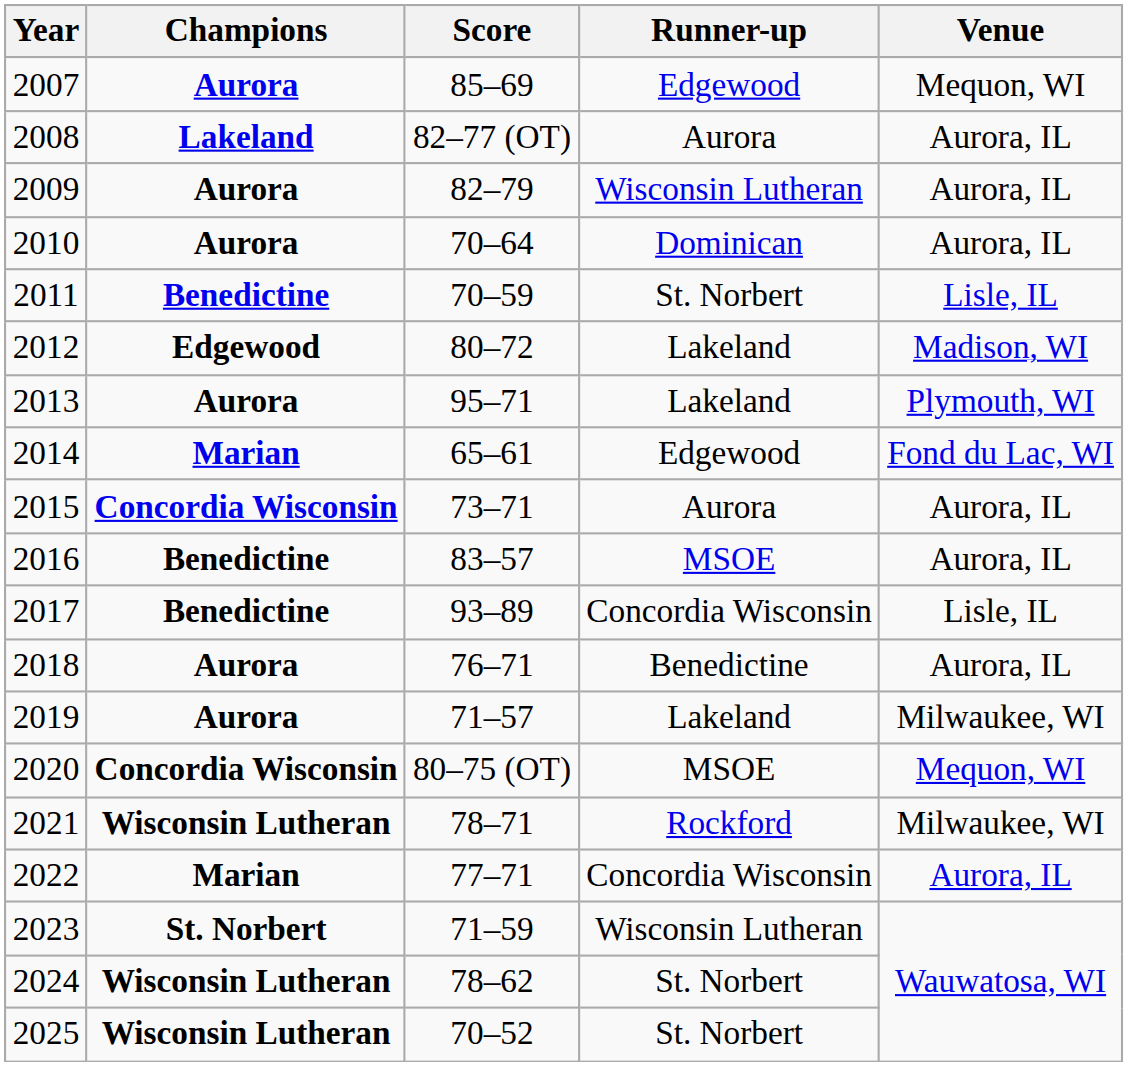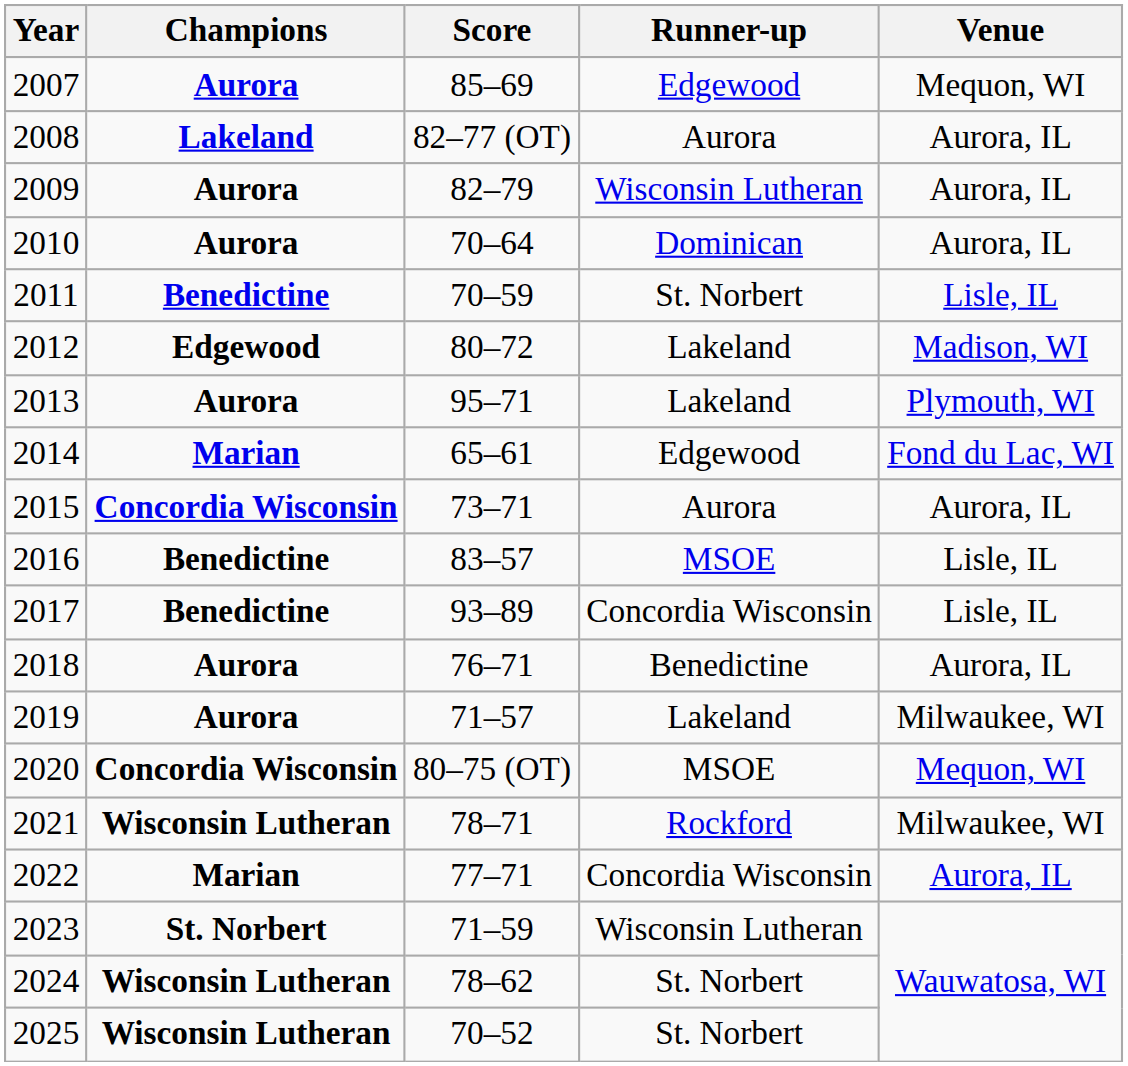2016 | Venue: Aurora, IL -> Lisle, IL
